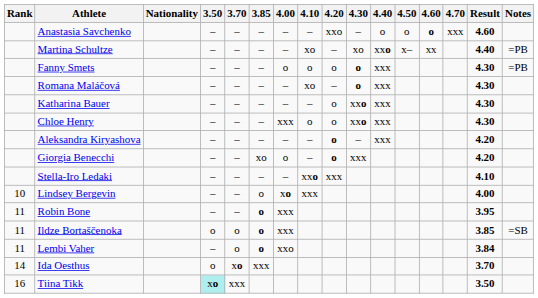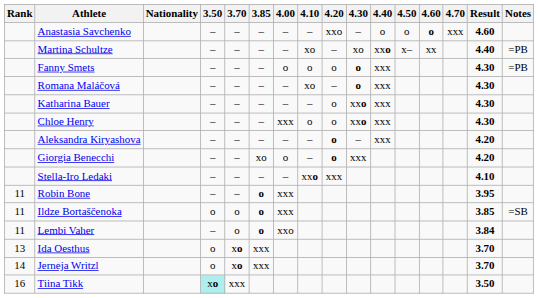- row: 10 | Lindsey Bergevin | – | – | o | xo | xxx | 4.00
Ida Oesthus | Rank: 14 -> 13
+ row: 14 | Jerneja Writzl | o | xo | xxx | 3.70
